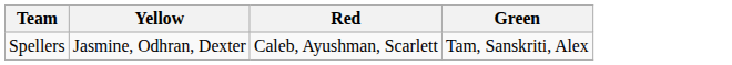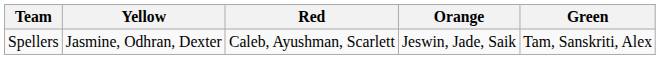+ column: Orange | Jeswin, Jade, Saik
